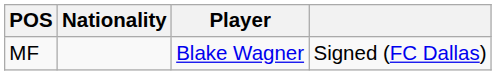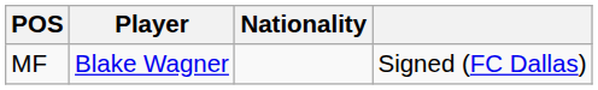columns swapped: Nationality <-> Player
